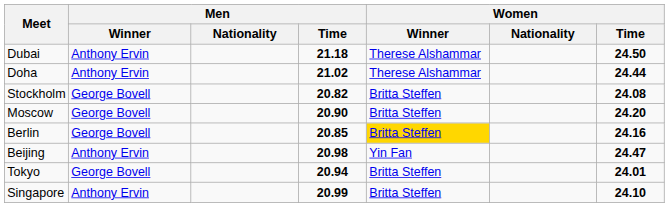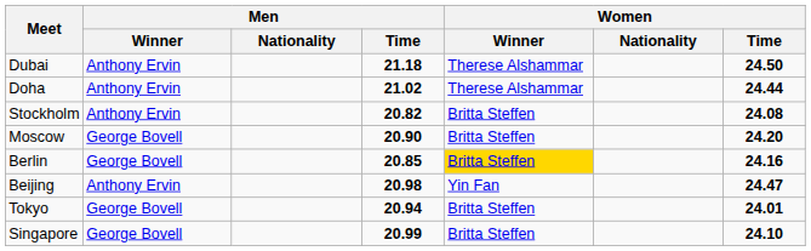Stockholm | Men / Winner: George Bovell -> Anthony Ervin
Singapore | Men / Winner: Anthony Ervin -> George Bovell
